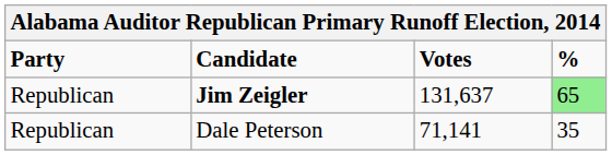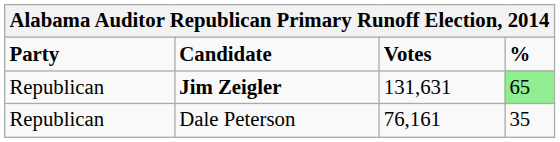Jim Zeigler | Votes: 131,637 -> 131,631
Dale Peterson | Votes: 71,141 -> 76,161
